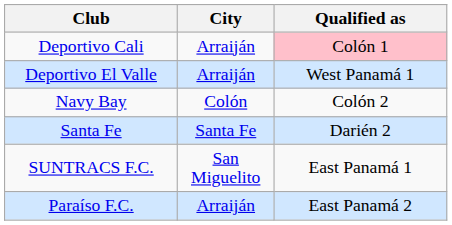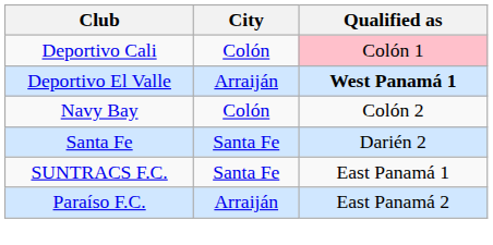Deportivo Cali | City: Arraiján -> Colón
Deportivo El Valle | Qualified as: normal -> bold
SUNTRACS F.C. | City: San Miguelito -> Santa Fe
